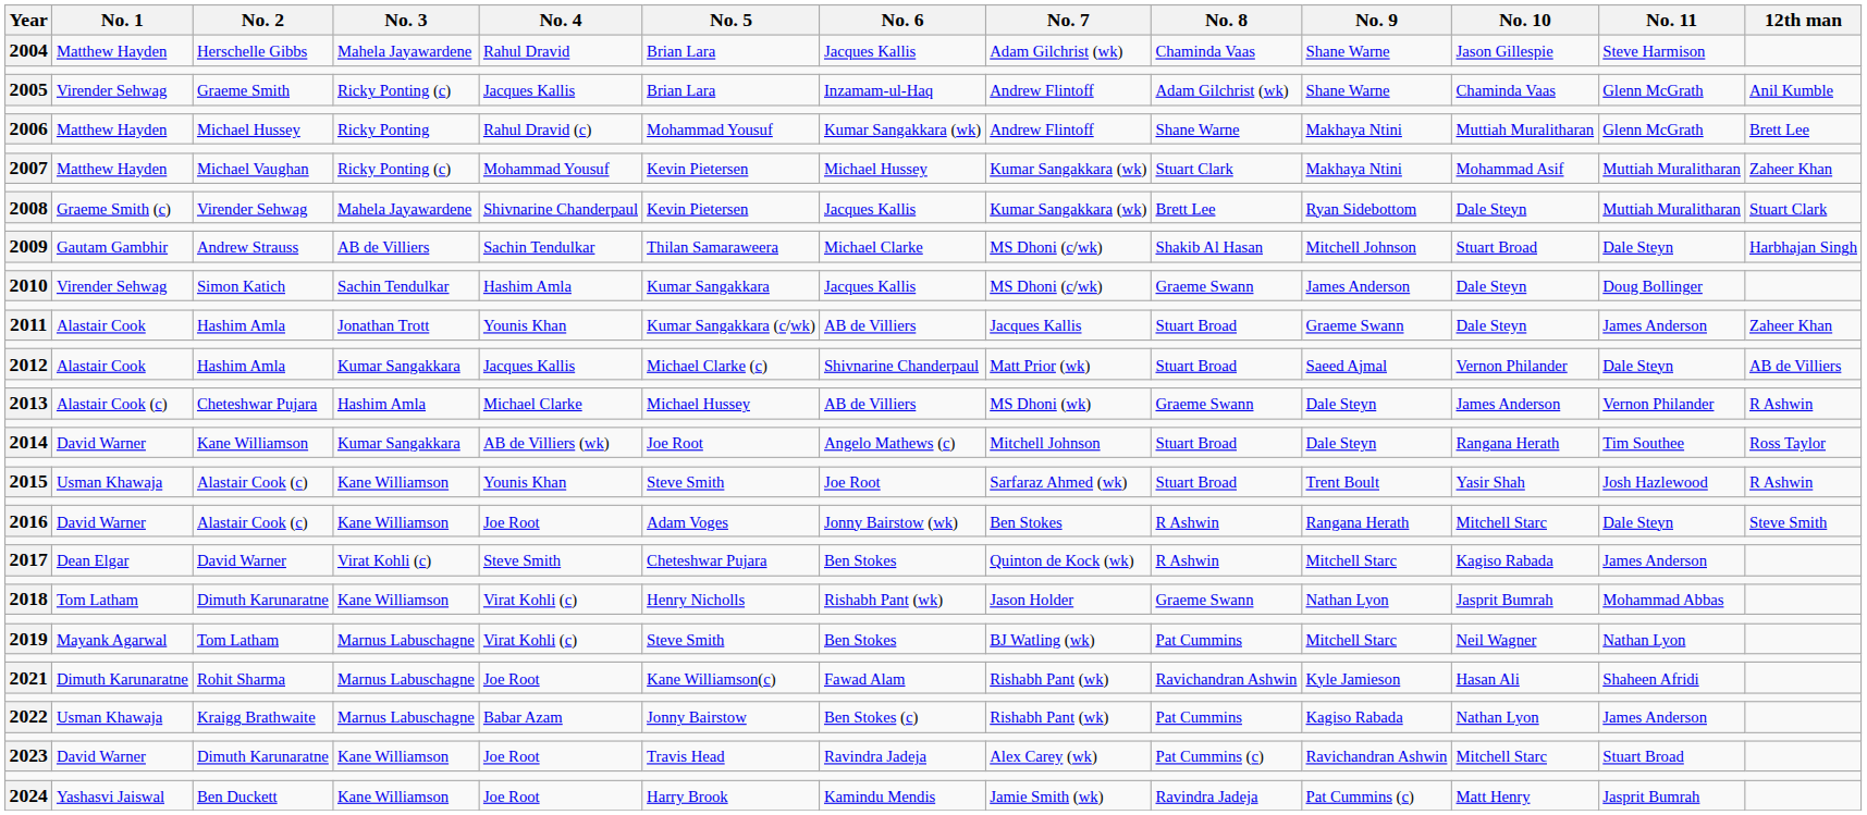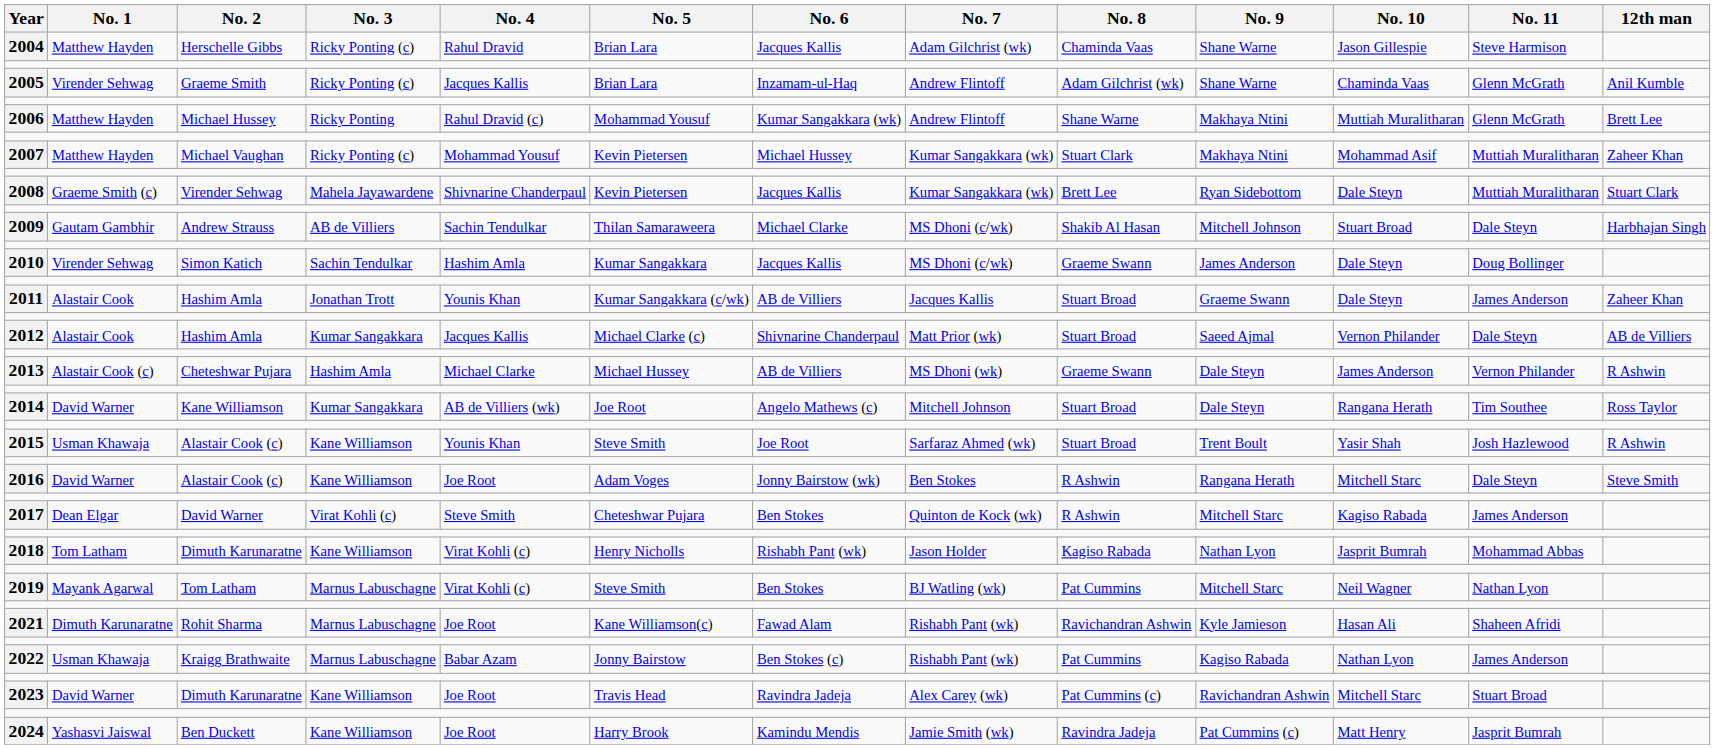2004 | No. 3: Mahela Jayawardene -> Ricky Ponting (c)
2018 | No. 8: Graeme Swann -> Kagiso Rabada
